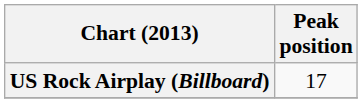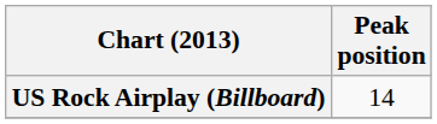US Rock Airplay (Billboard) | Peak position: 17 -> 14
